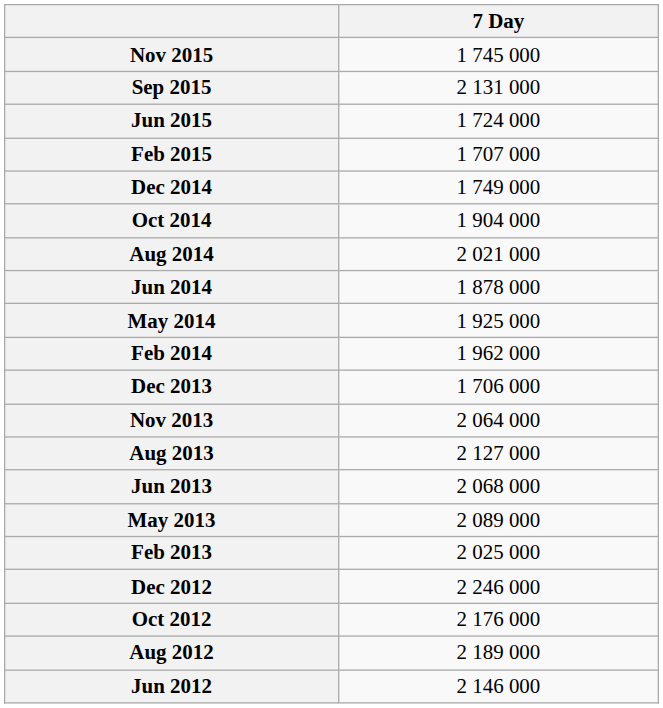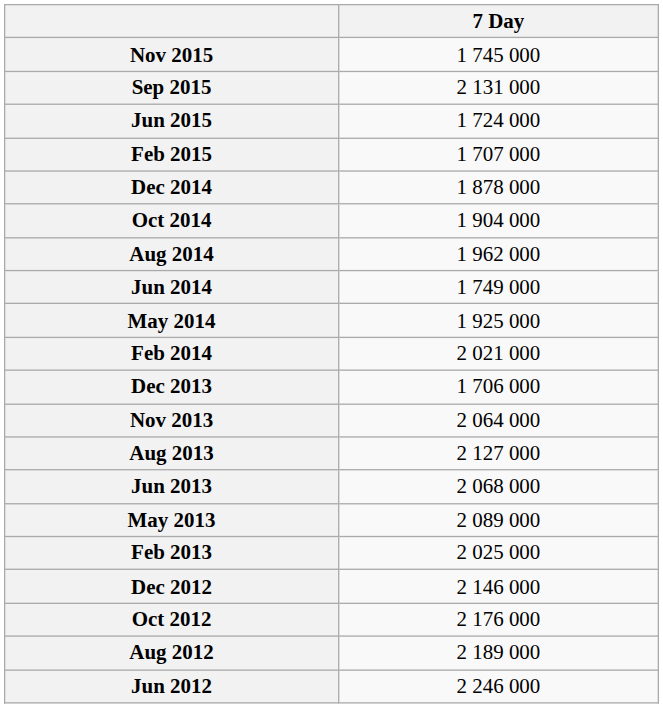Dec 2014 | 7 Day: 1 749 000 -> 1 878 000
Aug 2014 | 7 Day: 2 021 000 -> 1 962 000
Jun 2014 | 7 Day: 1 878 000 -> 1 749 000
Feb 2014 | 7 Day: 1 962 000 -> 2 021 000
Dec 2012 | 7 Day: 2 246 000 -> 2 146 000
Jun 2012 | 7 Day: 2 146 000 -> 2 246 000
